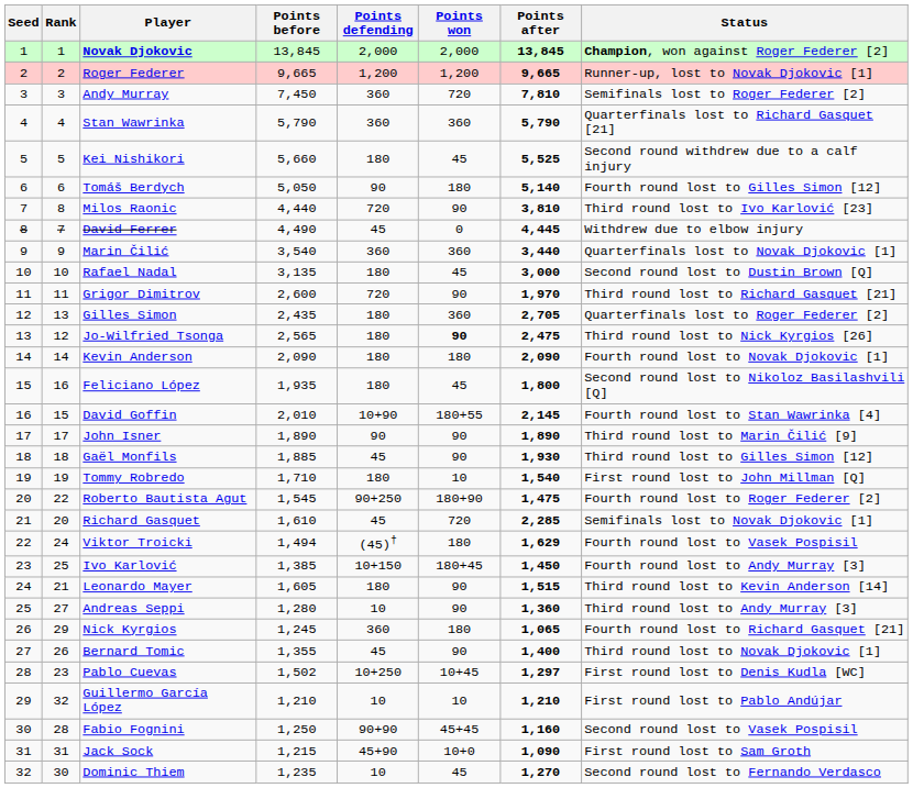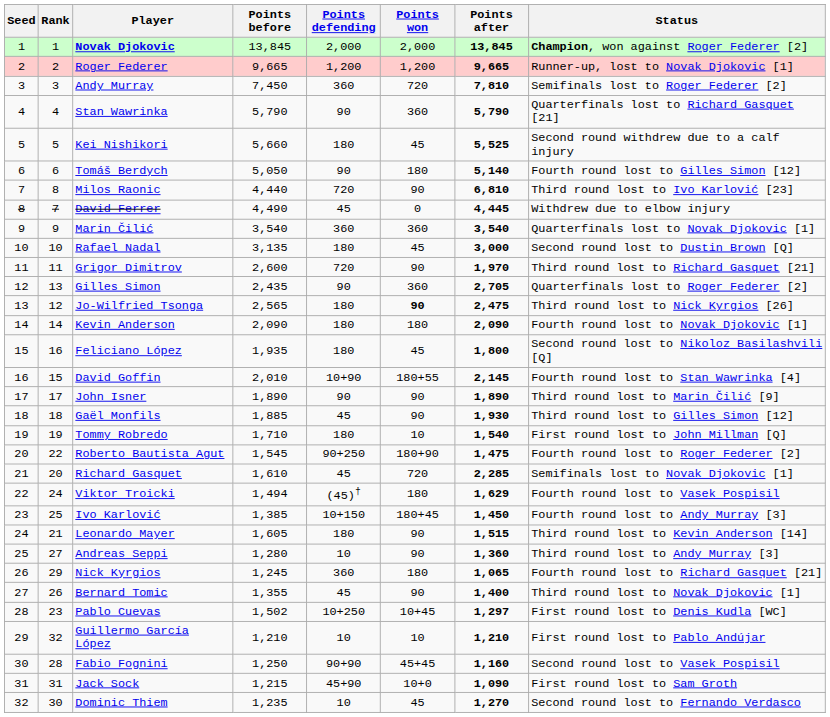Stan Wawrinka | Points defending: 360 -> 90
Milos Raonic | Points after: 3,810 -> 6,810
Marin Čilić | Points after: 3,440 -> 3,540
Gilles Simon | Points defending: 180 -> 90
